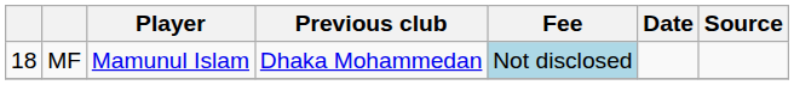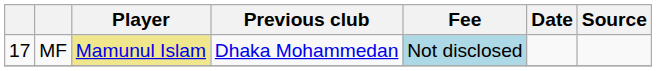MF | column 1: 18 -> 17
MF | Player: no background -> khaki background
